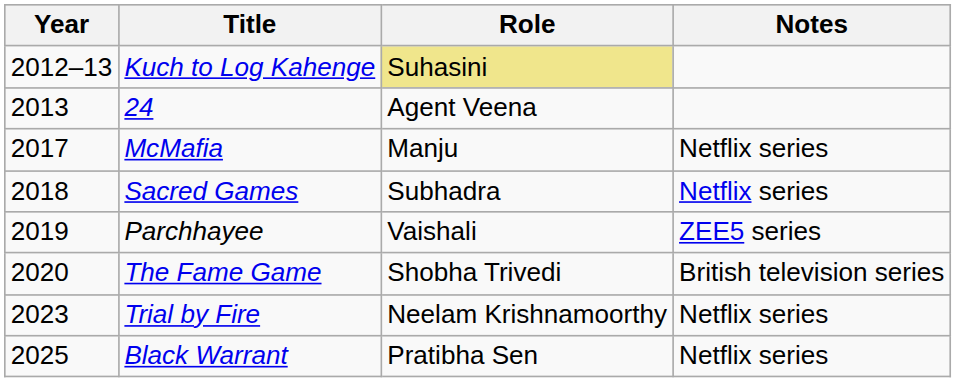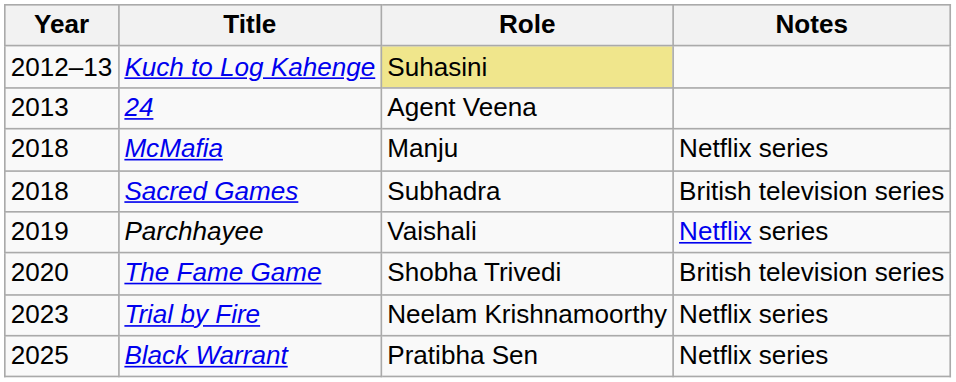McMafia | Year: 2017 -> 2018
Sacred Games | Notes: Netflix series -> British television series
Parchhayee | Notes: ZEE5 series -> Netflix series
